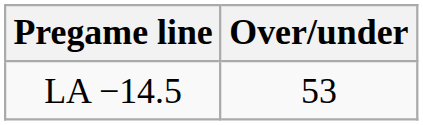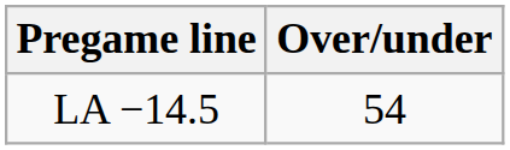LA −14.5 | Over/under: 53 -> 54
